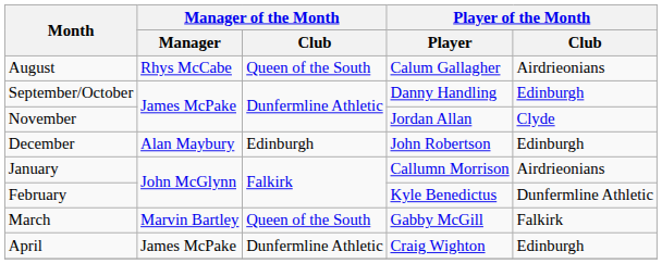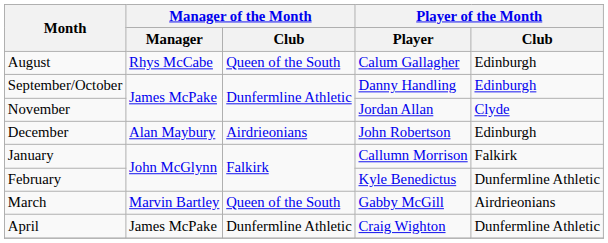August | Player of the Month / Club: Airdrieonians -> Edinburgh
December | Manager of the Month / Club: Edinburgh -> Airdrieonians
January | Player of the Month / Club: Airdrieonians -> Falkirk
March | Player of the Month / Club: Falkirk -> Airdrieonians
April | Player of the Month / Club: Edinburgh -> Dunfermline Athletic
